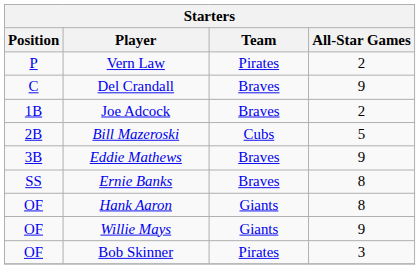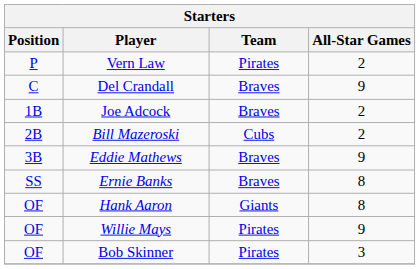Bill Mazeroski | All-Star Games: 5 -> 2
Willie Mays | Team: Giants -> Pirates
